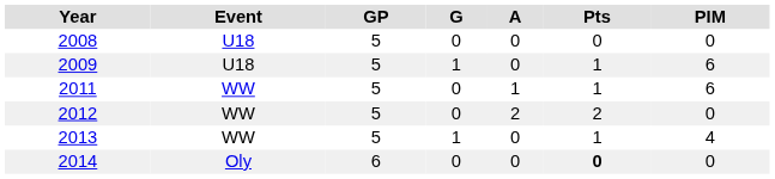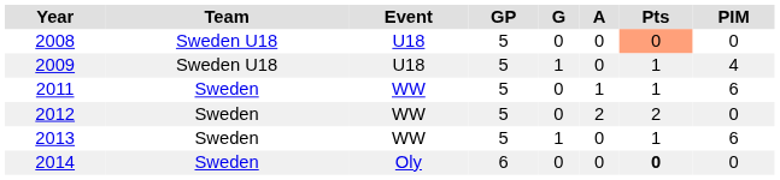+ column: Team | Sweden U18 | Sweden U18 | Sweden | Sweden | Sweden | Sweden
2008 | Pts: no background -> lightsalmon background
2009 | PIM: 6 -> 4
2013 | PIM: 4 -> 6
